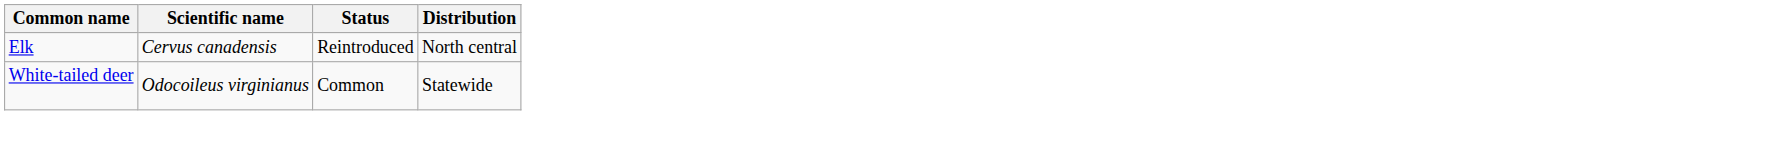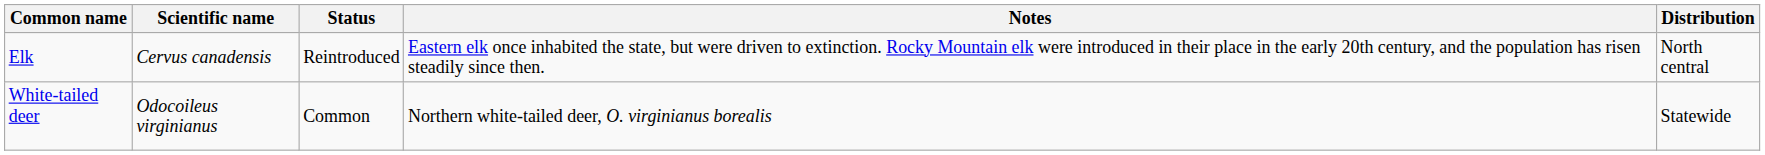+ column: Notes | Eastern elk once inhabited the state, but were driven to extinction. Rocky Mountain elk were introduced in their place in the early 20th century, and the population has risen steadily since then. | Northern white-tailed deer, O. virginianus borealis
